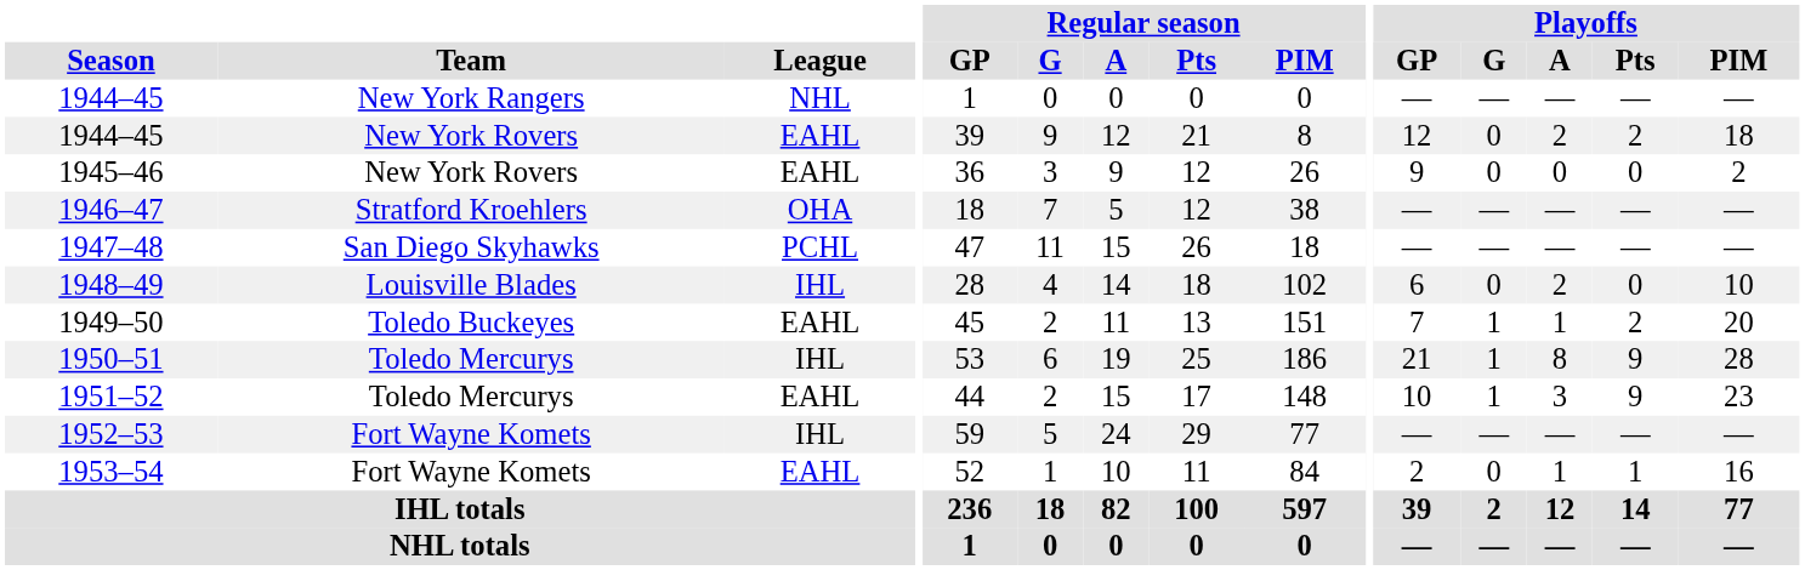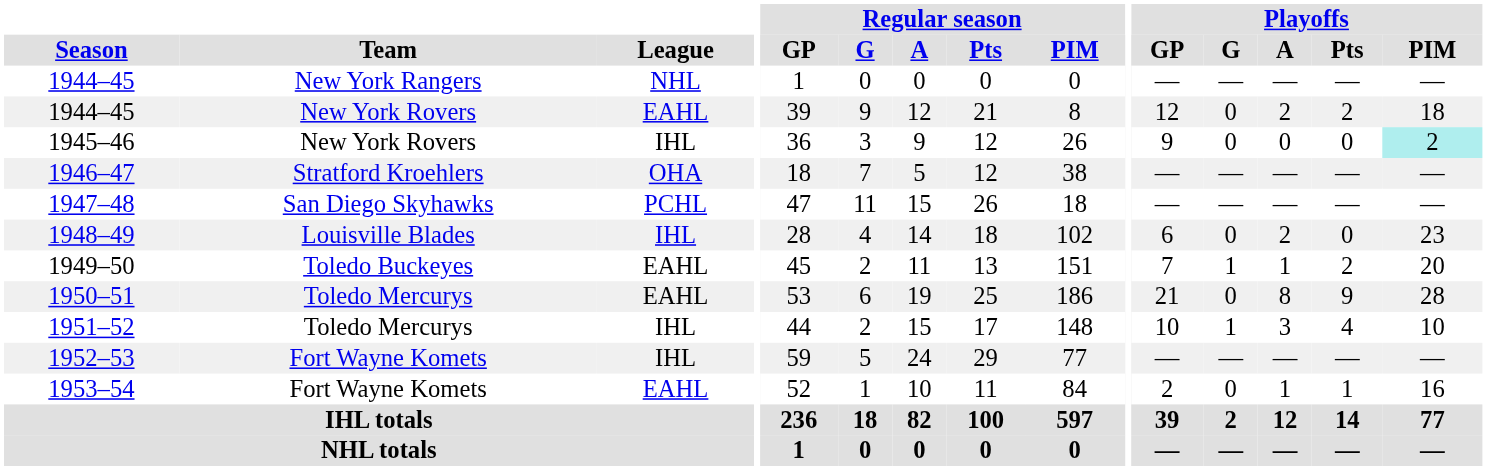1945–46 | League: EAHL -> IHL
1945–46 | Playoffs / PIM: no background -> paleturquoise background
1948–49 | Playoffs / PIM: 10 -> 23
1950–51 | League: IHL -> EAHL
1950–51 | Playoffs / G: 1 -> 0
1951–52 | League: EAHL -> IHL
1951–52 | Playoffs / Pts: 9 -> 4
1951–52 | Playoffs / PIM: 23 -> 10
